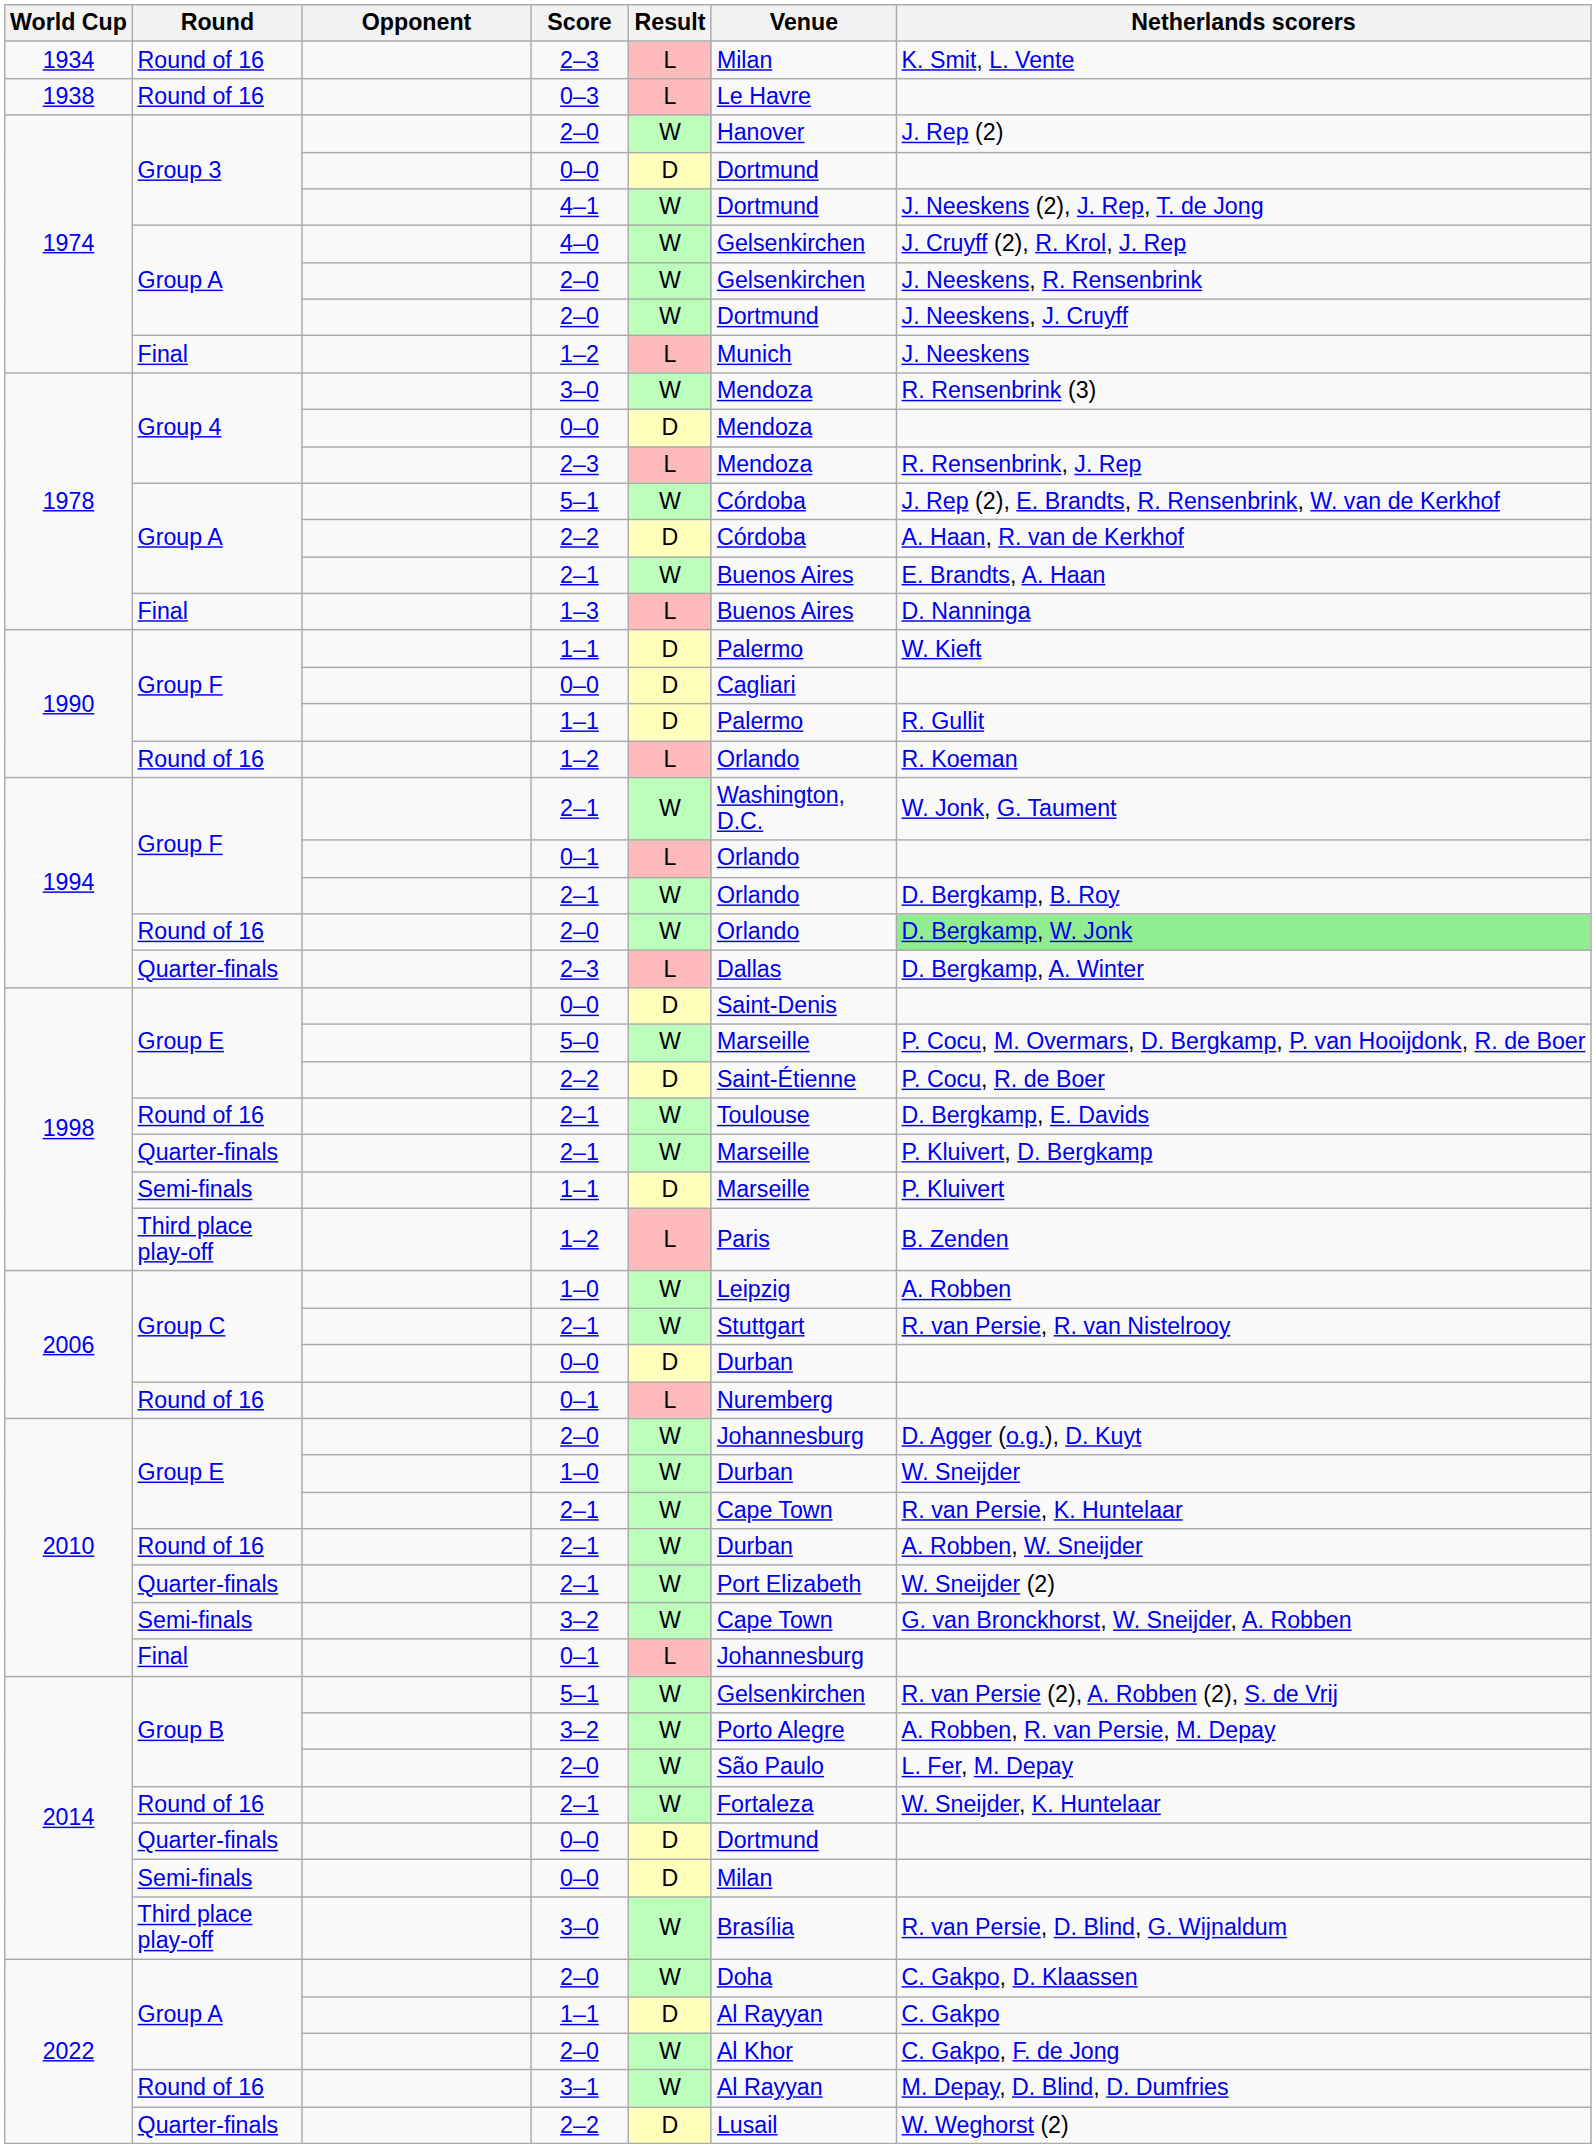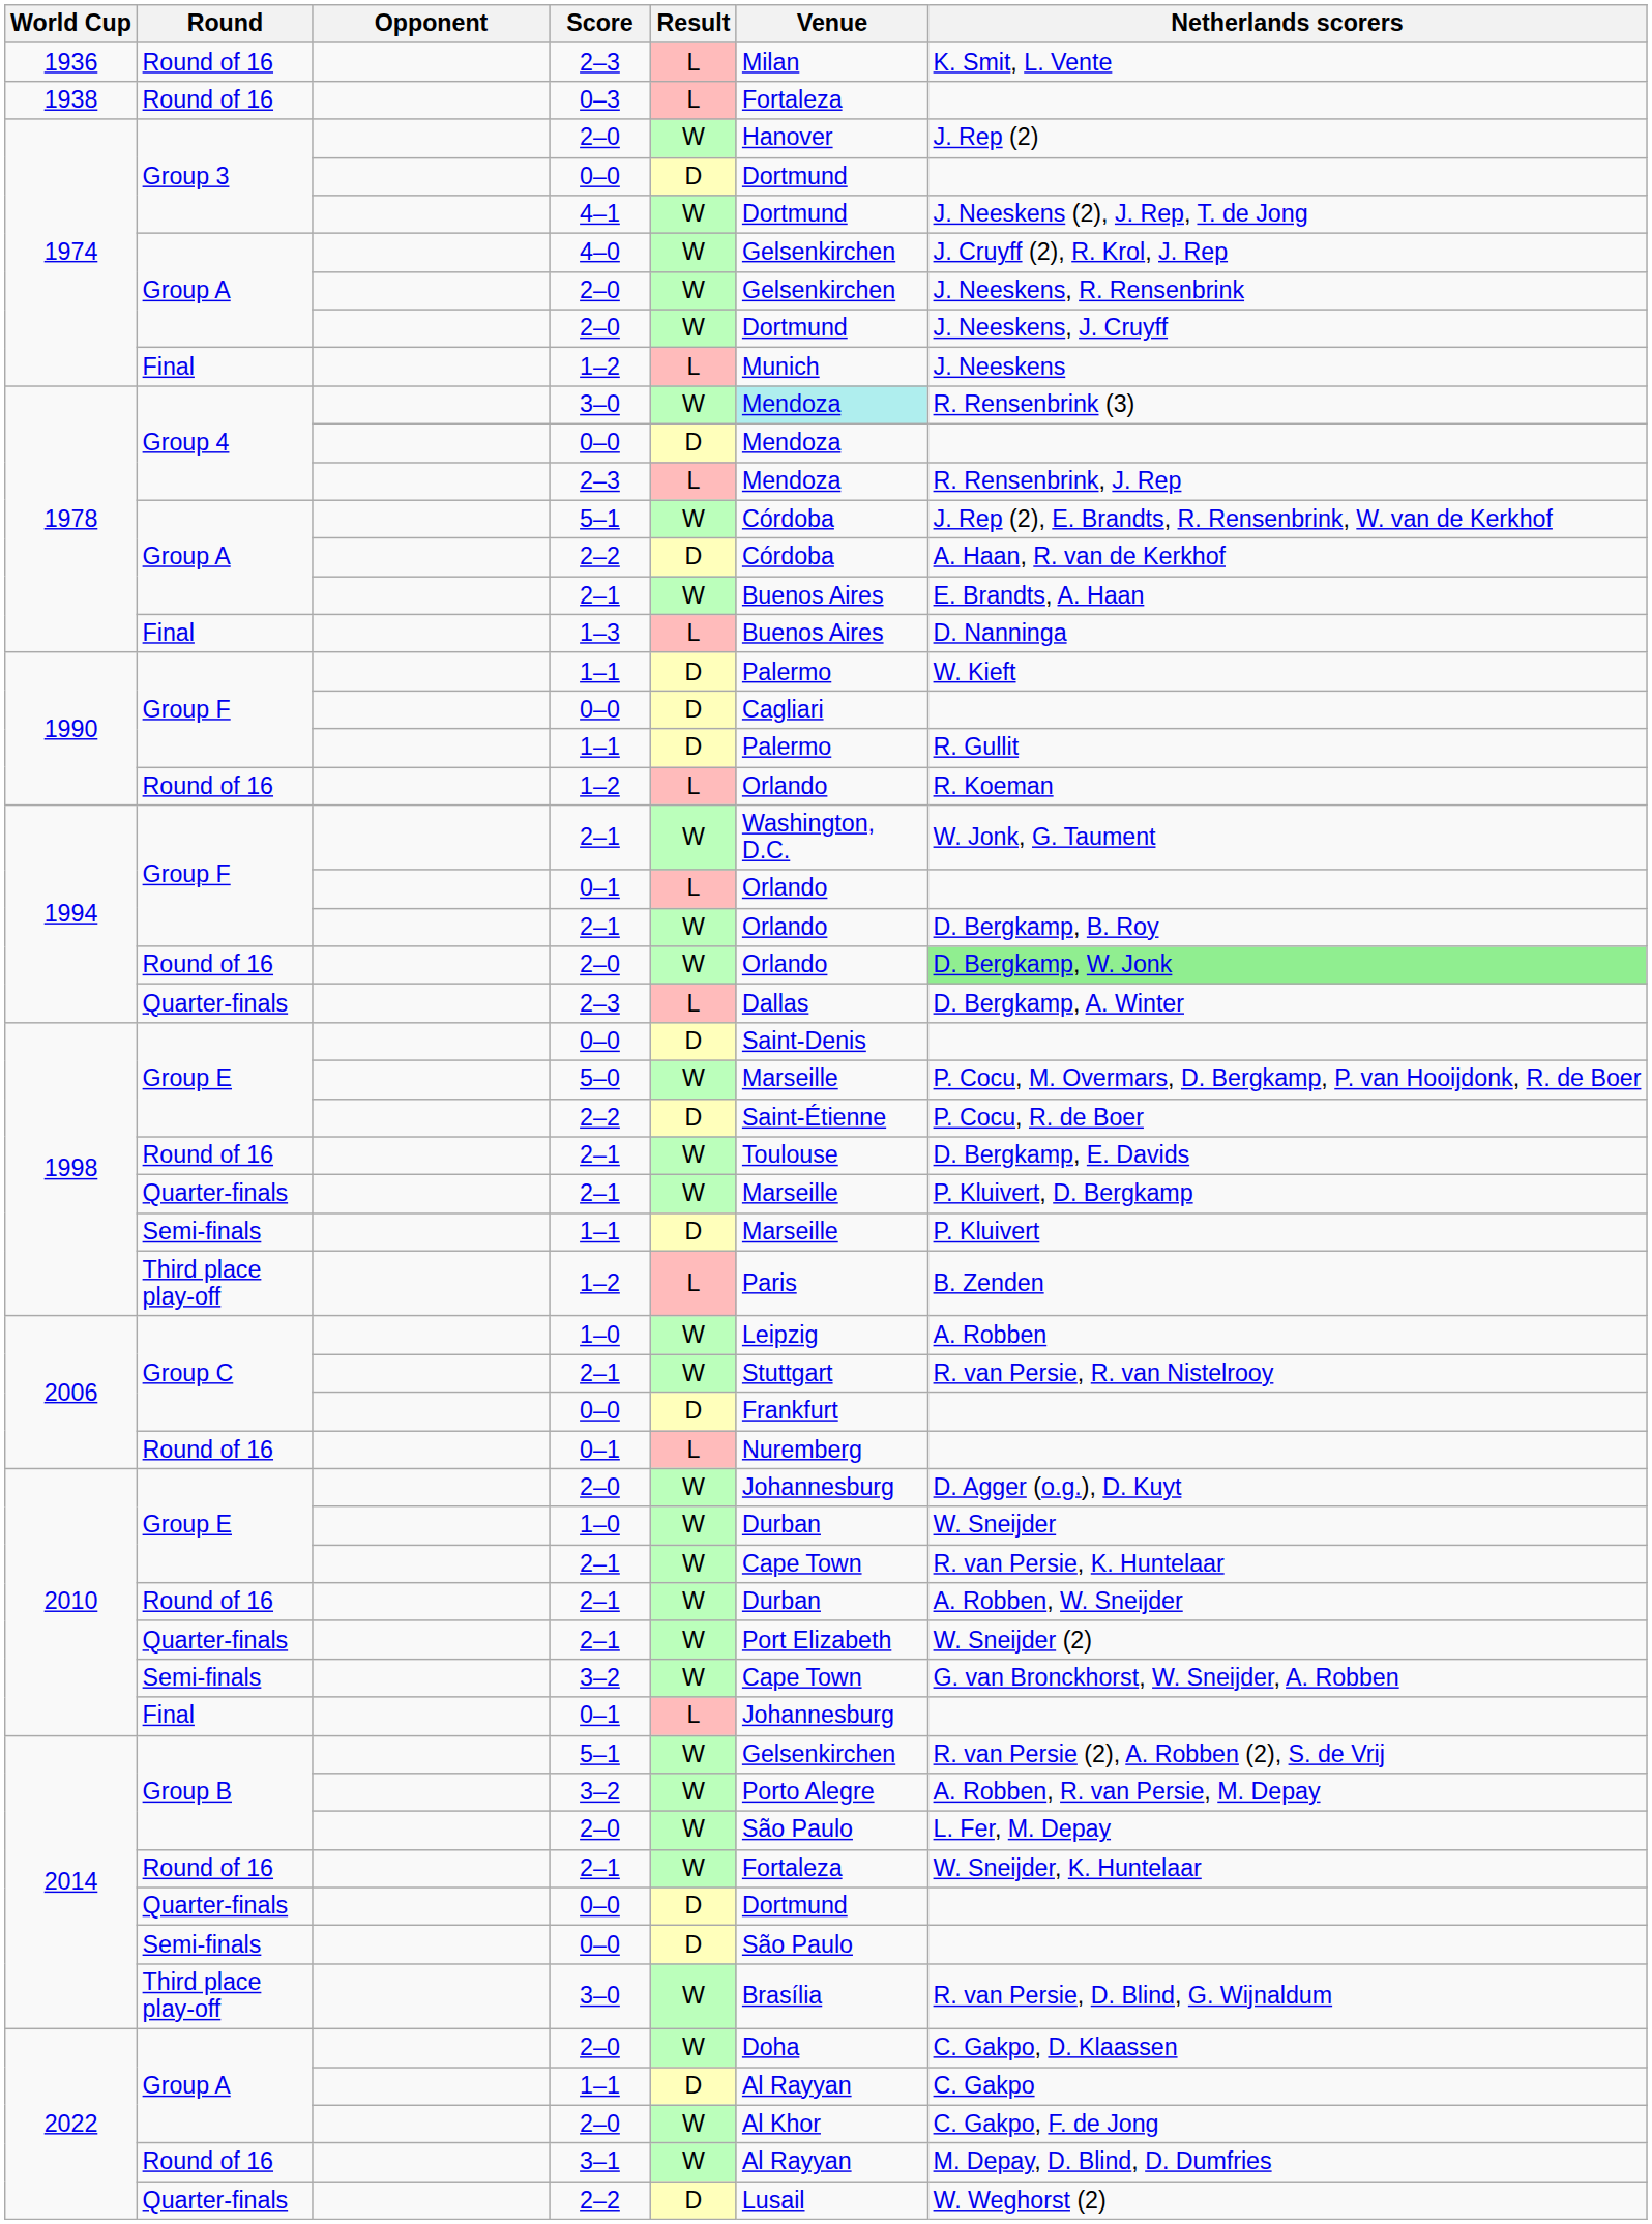Round of 16 / 2–3 | World Cup: 1934 -> 1936
0–3 | Venue: Le Havre -> Fortaleza
Group 4 / 3–0 | Venue: no background -> paleturquoise background
Group C / 0–0 | Venue: Durban -> Frankfurt
Semi-finals / 0–0 | Venue: Milan -> São Paulo
